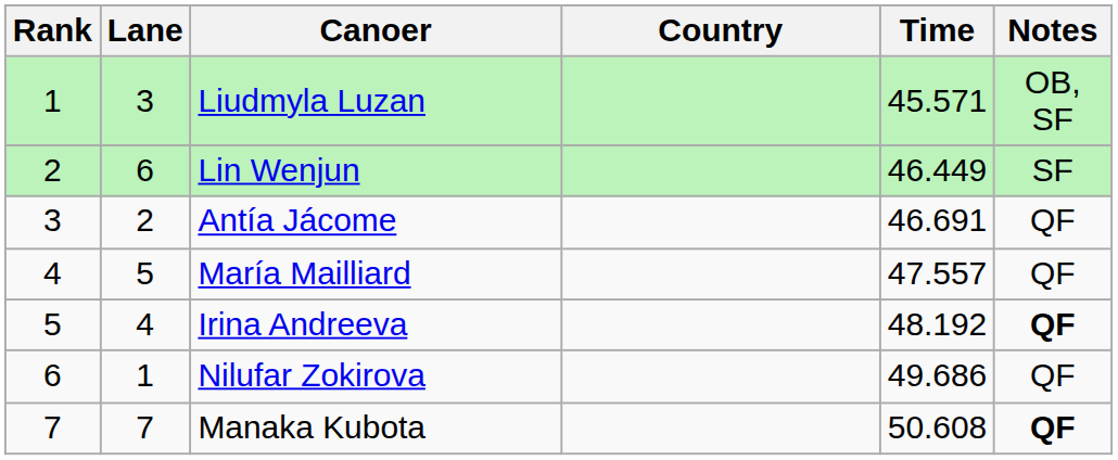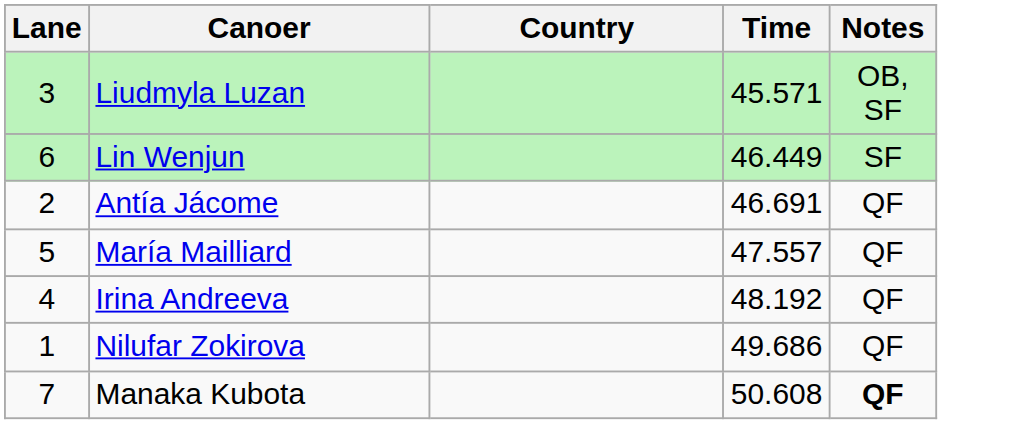- column: Rank | 1 | 2 | 3 | 4 | 5 | 6 | 7
Irina Andreeva | Notes: bold -> normal
